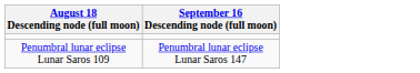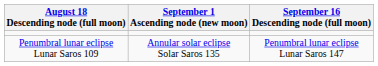+ column: September 1 Ascending node (new moon) | Annular solar eclipse Solar Saros 135
